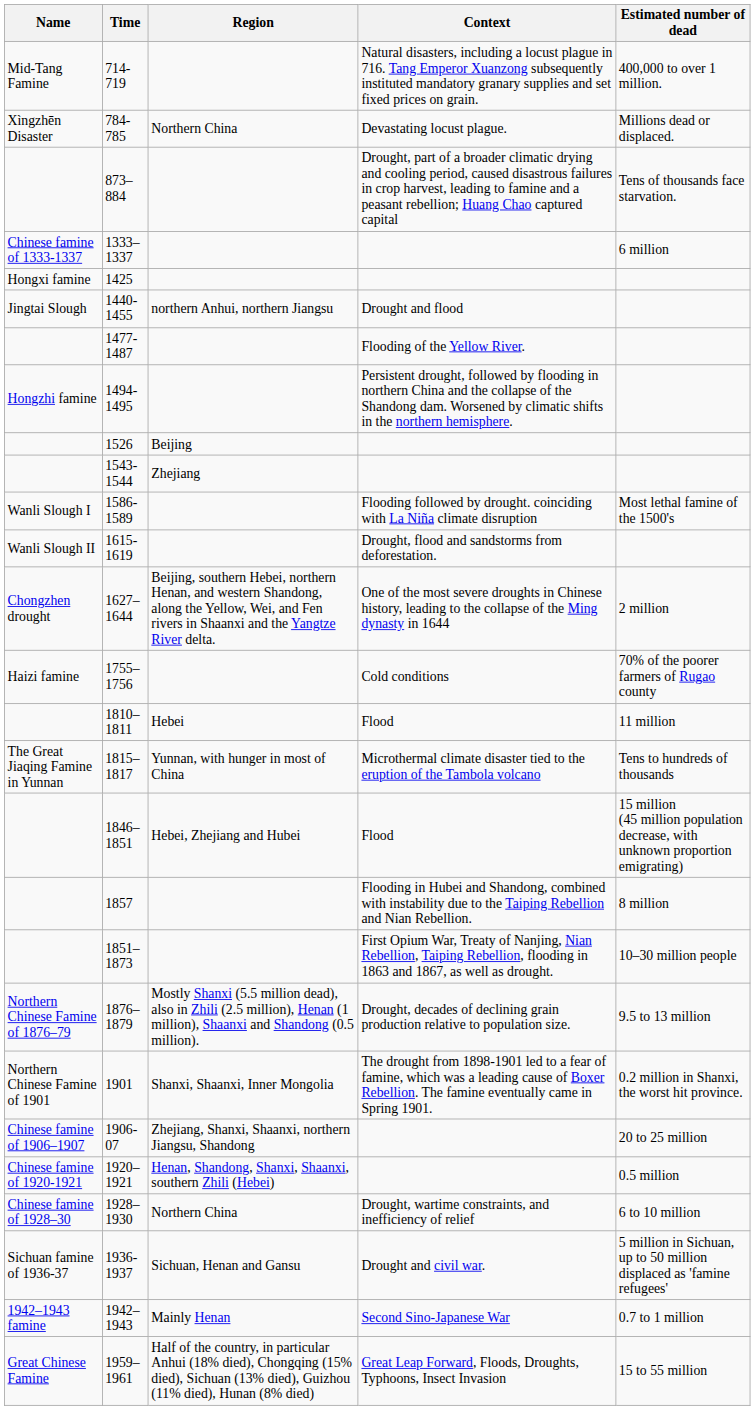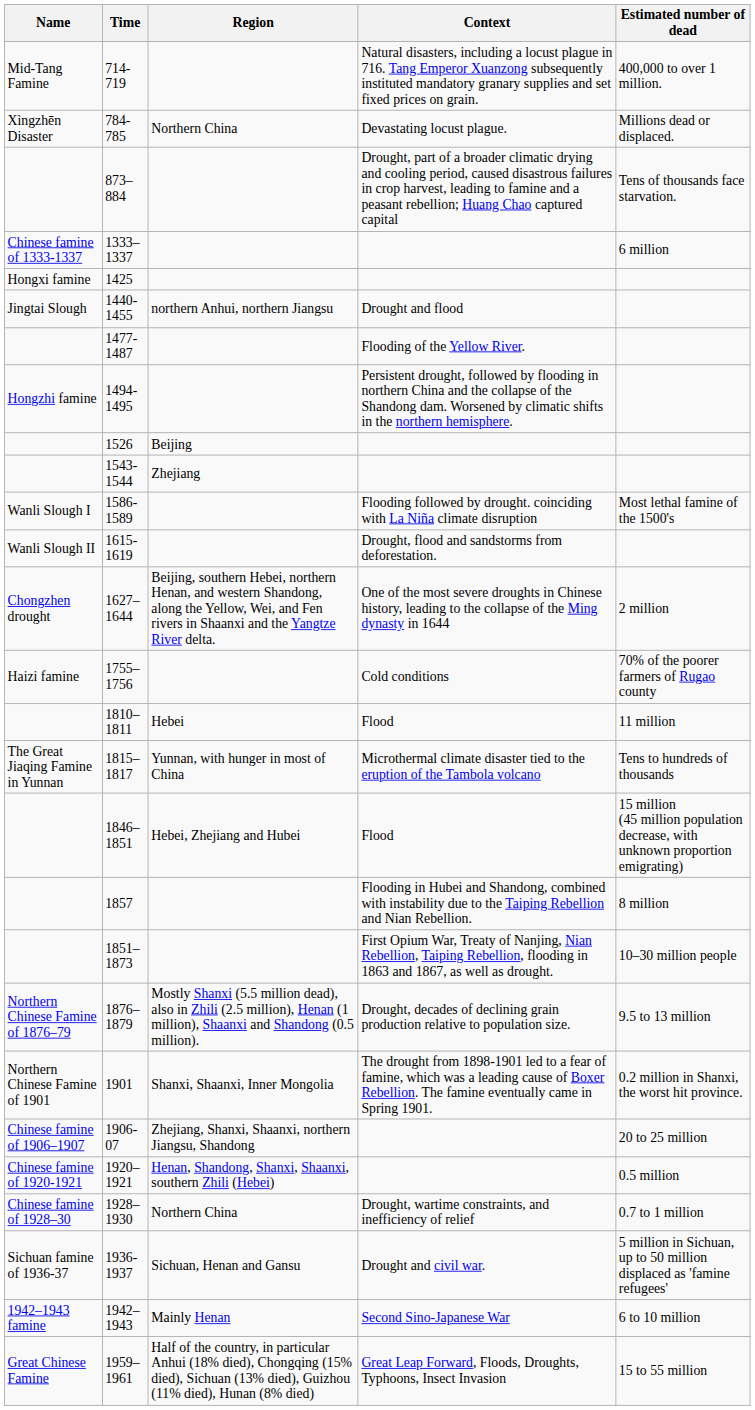1928–1930 | Estimated number of dead: 6 to 10 million -> 0.7 to 1 million
1942–1943 | Estimated number of dead: 0.7 to 1 million -> 6 to 10 million
